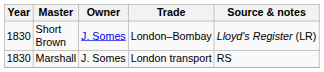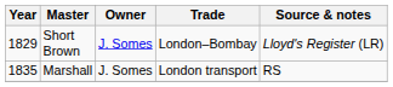Short Brown | Year: 1830 -> 1829
Marshall | Year: 1830 -> 1835
